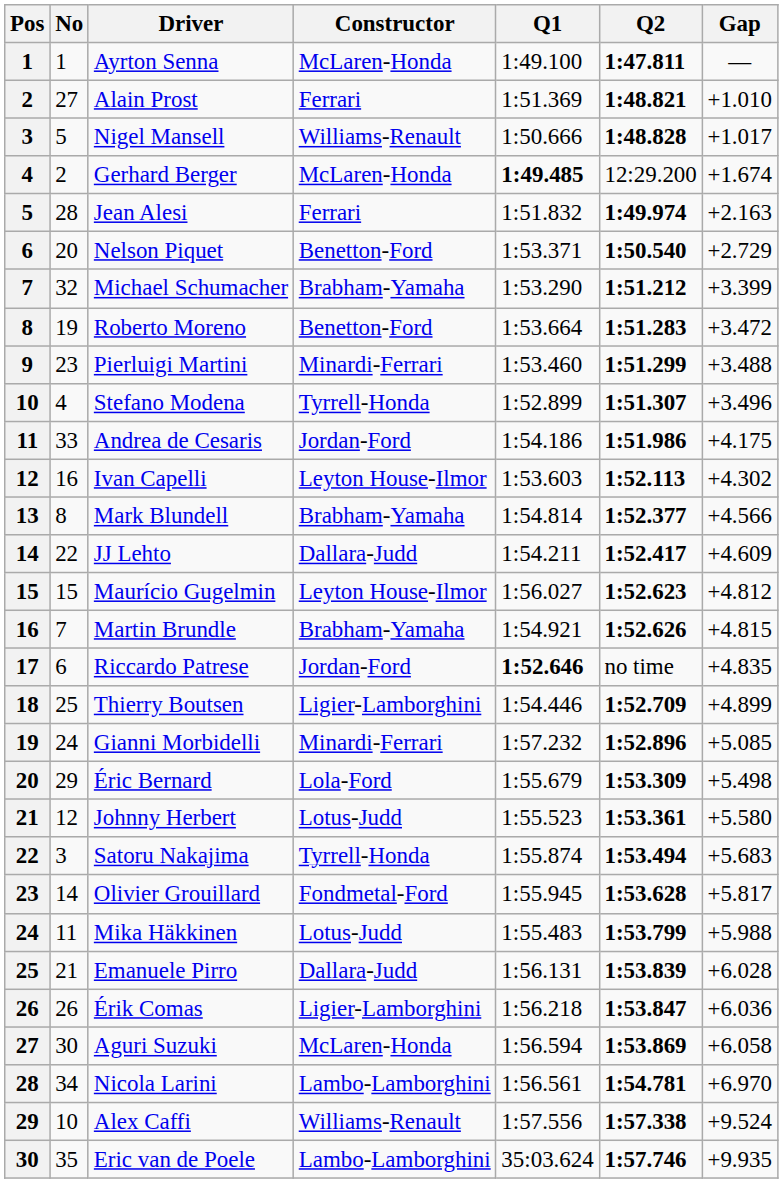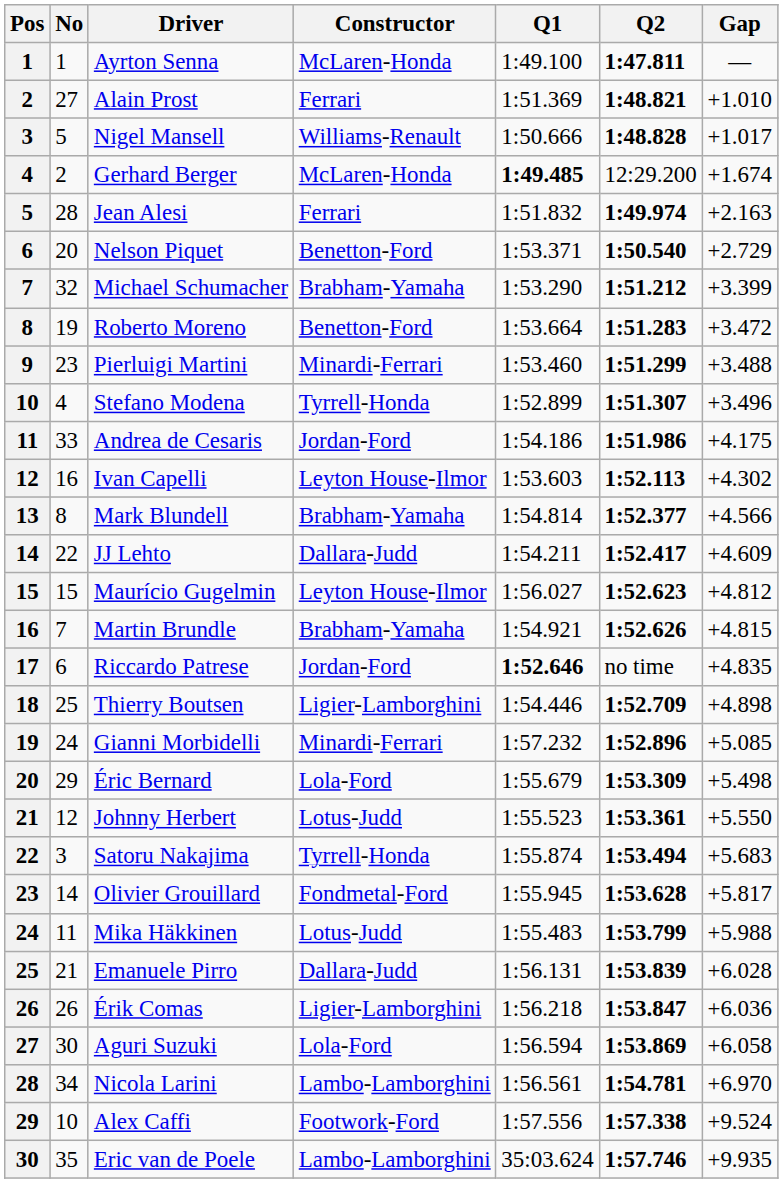Thierry Boutsen | Gap: +4.899 -> +4.898
Johnny Herbert | Gap: +5.580 -> +5.550
Aguri Suzuki | Constructor: McLaren-Honda -> Lola-Ford
Alex Caffi | Constructor: Williams-Renault -> Footwork-Ford
